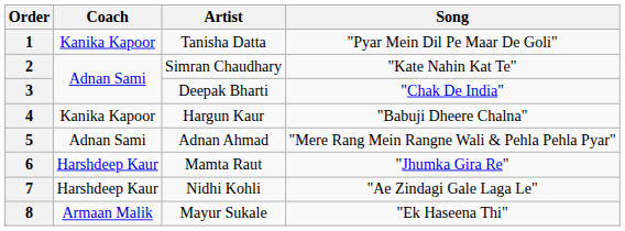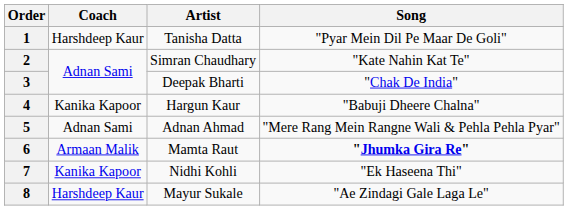1 | Coach: Kanika Kapoor -> Harshdeep Kaur
6 | Coach: Harshdeep Kaur -> Armaan Malik
6 | Song: normal -> bold
7 | Coach: Harshdeep Kaur -> Kanika Kapoor
7 | Song: "Ae Zindagi Gale Laga Le" -> "Ek Haseena Thi"
8 | Coach: Armaan Malik -> Harshdeep Kaur
8 | Song: "Ek Haseena Thi" -> "Ae Zindagi Gale Laga Le"
